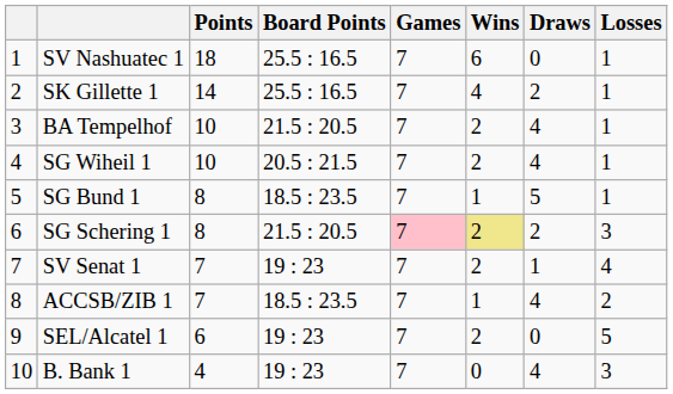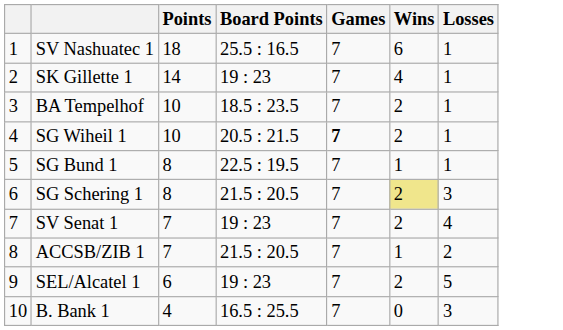- column: Draws | 0 | 2 | 4 | 4 | 5 | 2 | 1 | 4 | 0 | 4
SK Gillette 1 | Board Points: 25.5 : 16.5 -> 19 : 23
BA Tempelhof | Board Points: 21.5 : 20.5 -> 18.5 : 23.5
SG Wiheil 1 | Games: normal -> bold
SG Bund 1 | Board Points: 18.5 : 23.5 -> 22.5 : 19.5
SG Schering 1 | Games: pink background -> no background
ACCSB/ZIB 1 | Board Points: 18.5 : 23.5 -> 21.5 : 20.5
B. Bank 1 | Board Points: 19 : 23 -> 16.5 : 25.5
